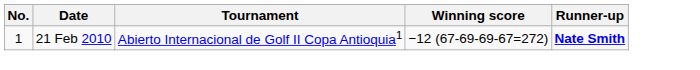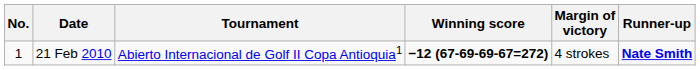+ column: Margin of victory | 4 strokes
21 Feb 2010 | Winning score: normal -> bold
